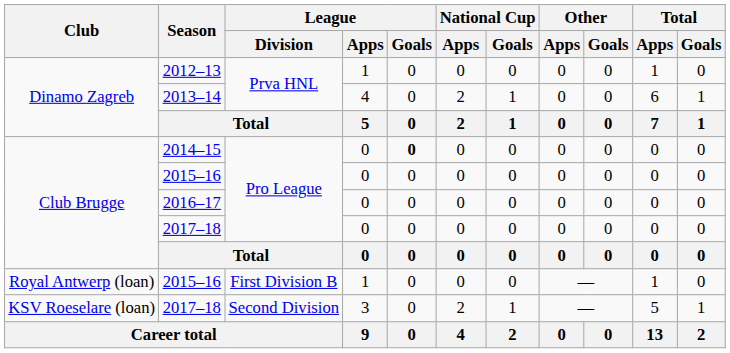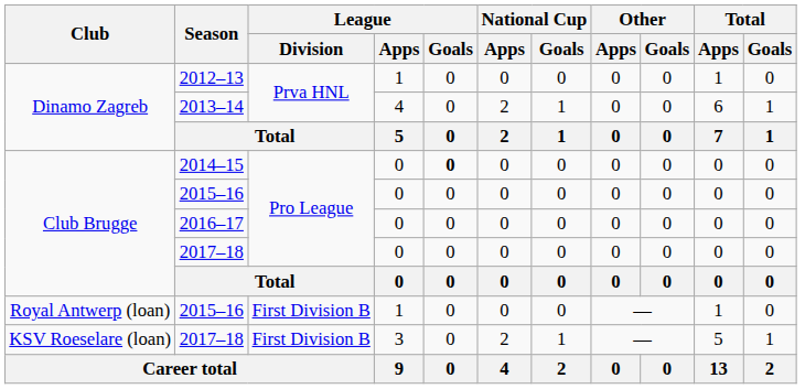KSV Roeselare (loan) / 2017–18 | League / Division: Second Division -> First Division B
